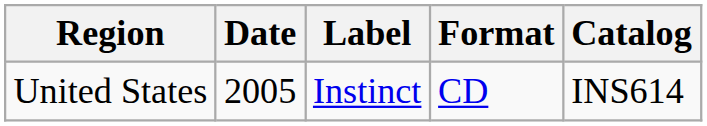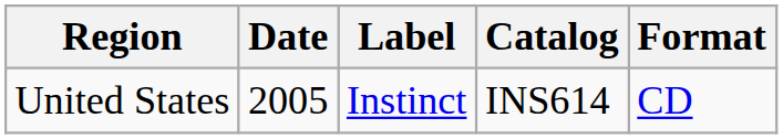columns swapped: Format <-> Catalog
